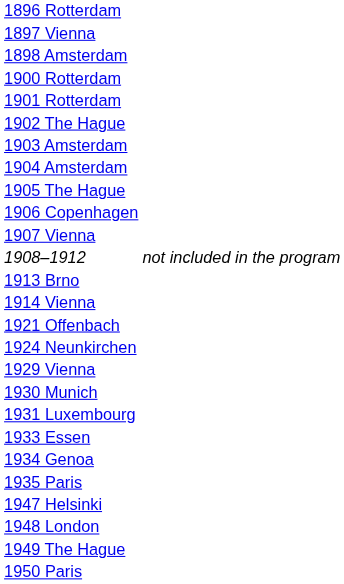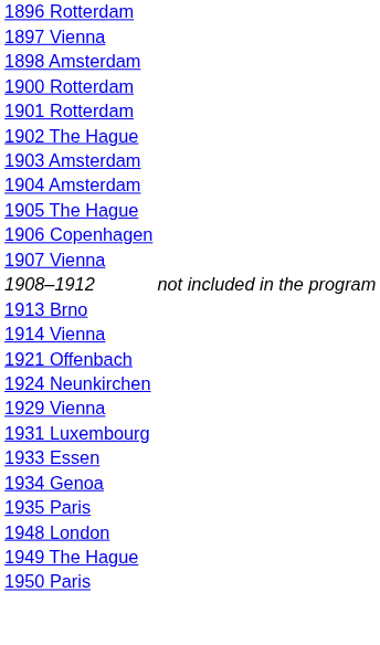- row: 1930 Munich
- row: 1947 Helsinki
